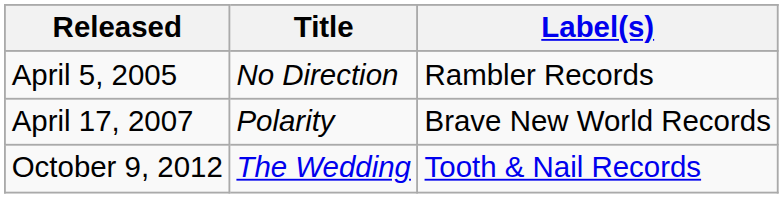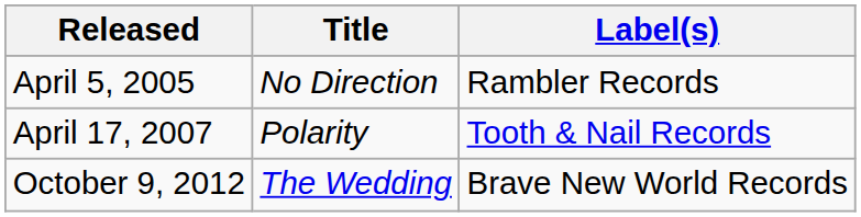April 17, 2007 | Label(s): Brave New World Records -> Tooth & Nail Records
October 9, 2012 | Label(s): Tooth & Nail Records -> Brave New World Records
